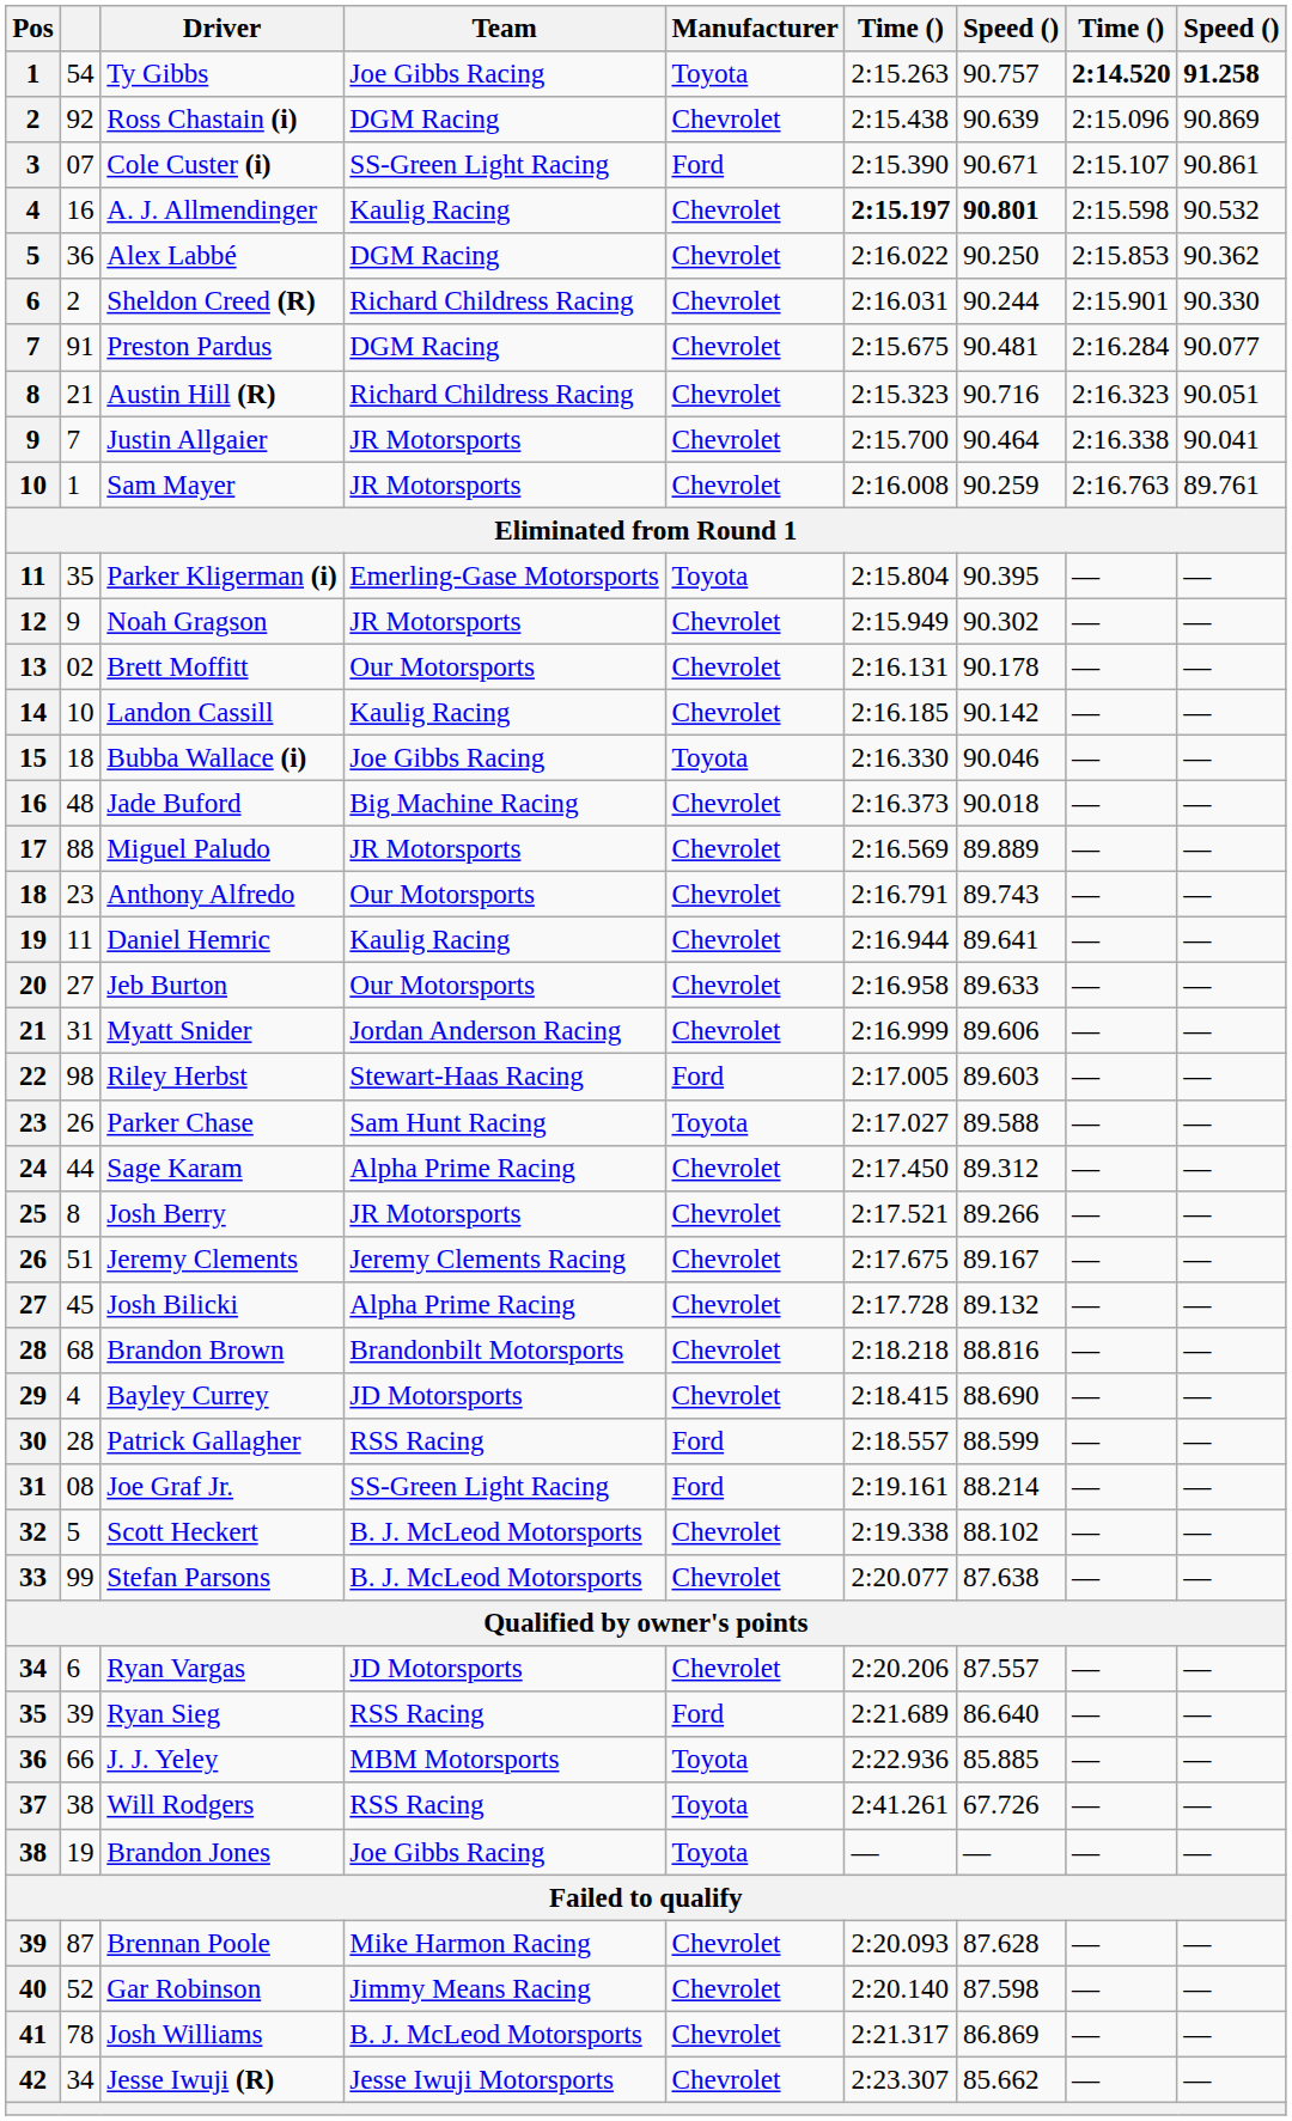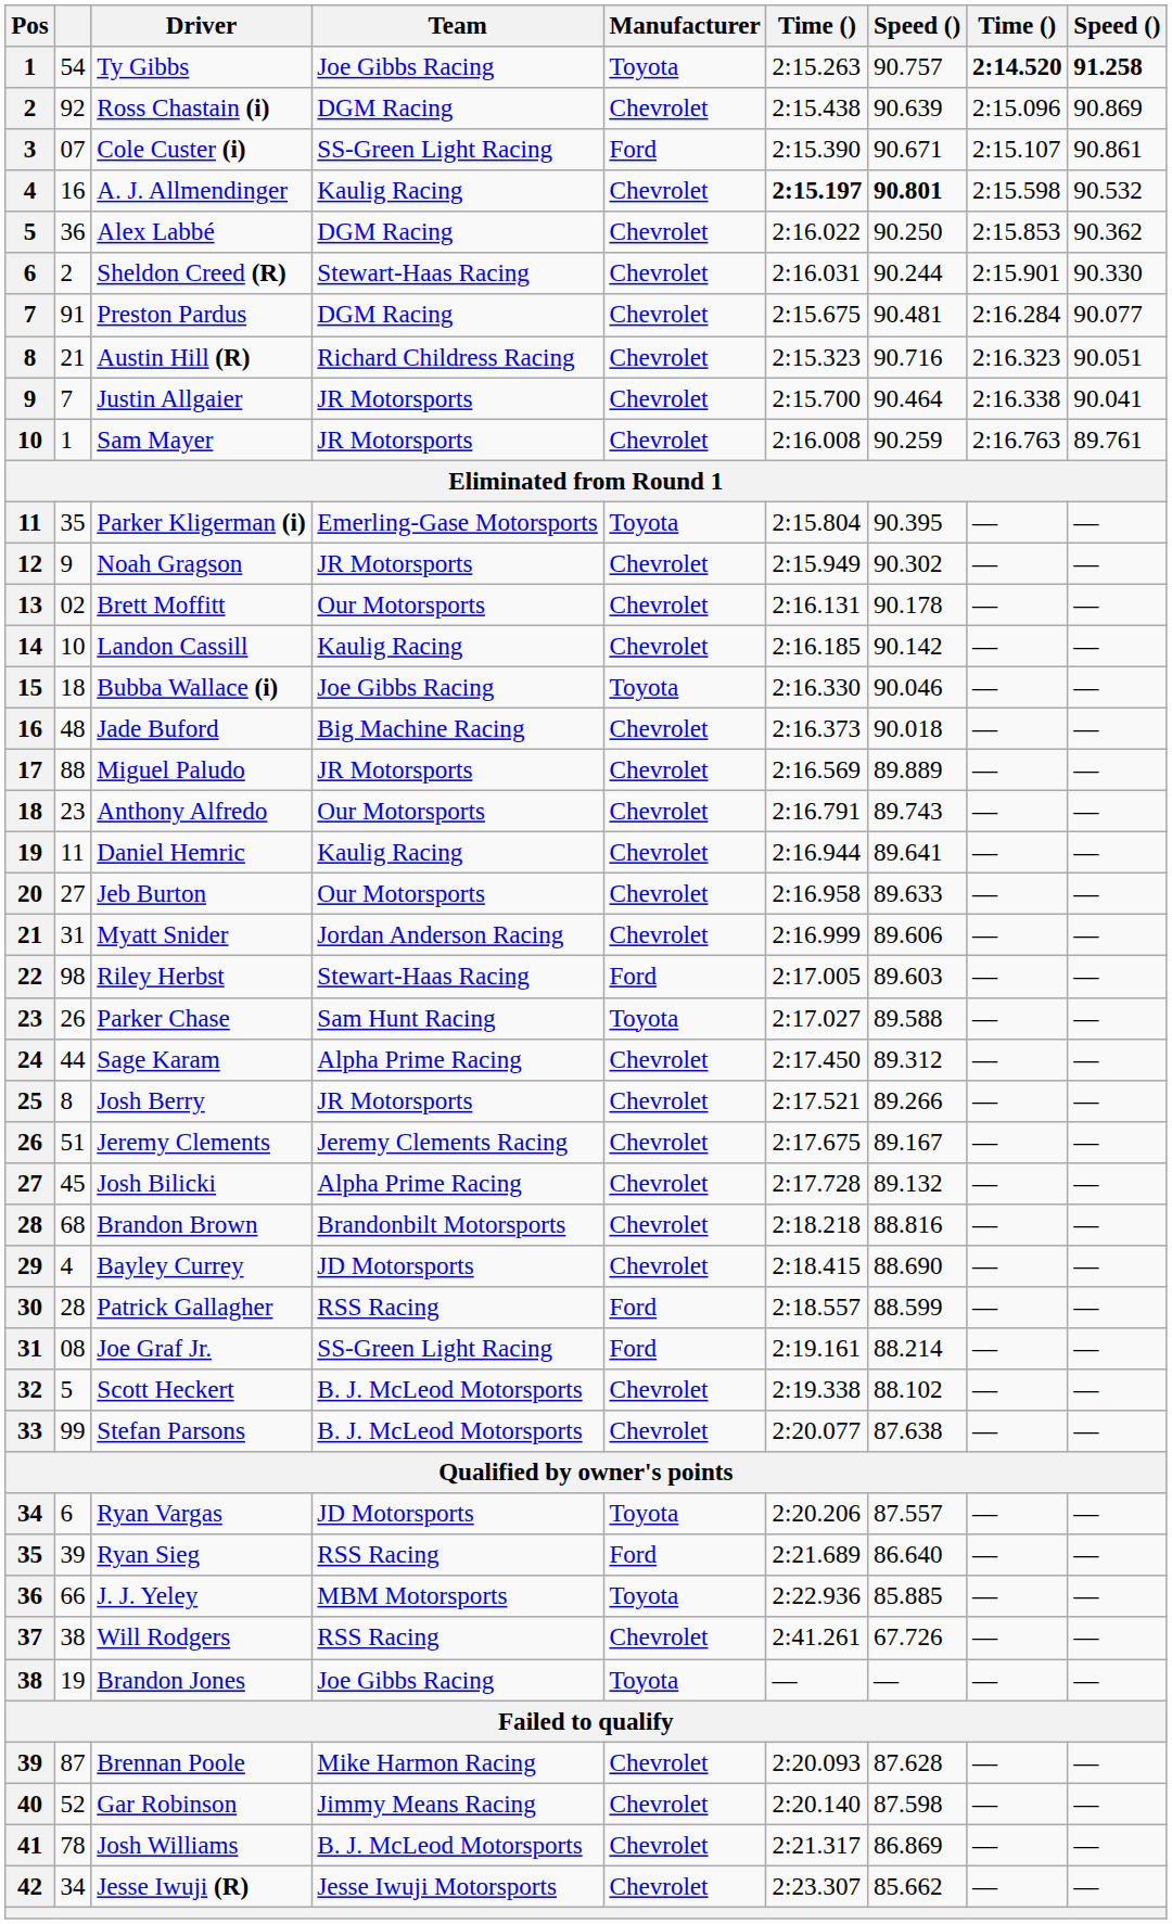Sheldon Creed (R) | Team: Richard Childress Racing -> Stewart-Haas Racing
Ryan Vargas | Manufacturer: Chevrolet -> Toyota
Will Rodgers | Manufacturer: Toyota -> Chevrolet
